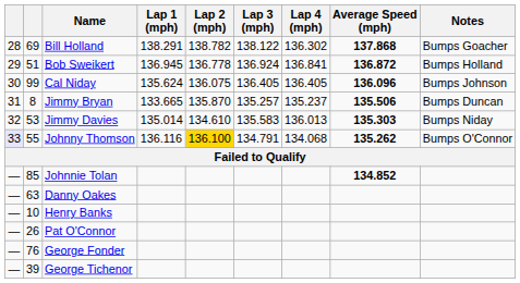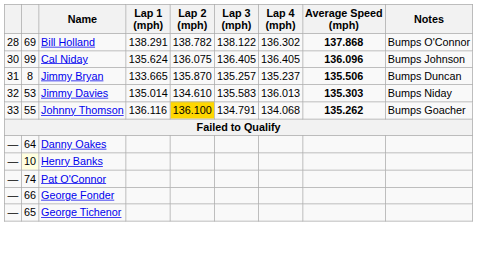Bill Holland | Notes: Bumps Goacher -> Bumps O'Connor
- row: 29 | 51 | Bob Sweikert | 136.945 | 136.778 | 136.924 | 136.841 | 136.872 | Bumps Holland
Johnny Thomson | column 1: lavender background -> no background
Johnny Thomson | Notes: Bumps O'Connor -> Bumps Goacher
- row: — | 85 | Johnnie Tolan | 134.852
Danny Oakes | column 2: 63 -> 64
Henry Banks | column 2: no background -> lightyellow background
Pat O'Connor | column 2: 26 -> 74
George Fonder | column 2: 76 -> 66
George Tichenor | column 2: 39 -> 65
